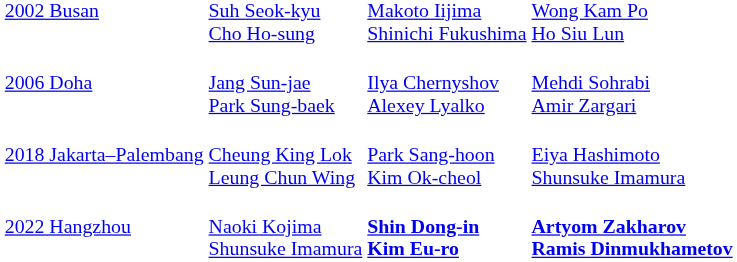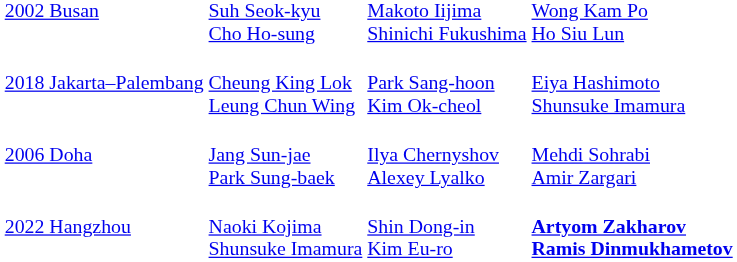rows swapped: 2006 Doha <-> 2018 Jakarta–Palembang
2022 Hangzhou | column 3: bold -> normal
